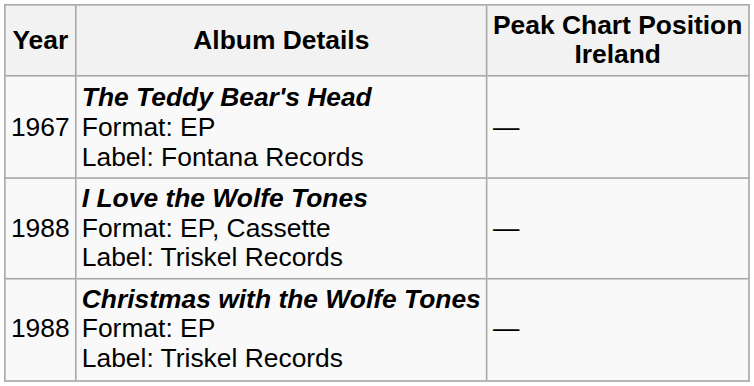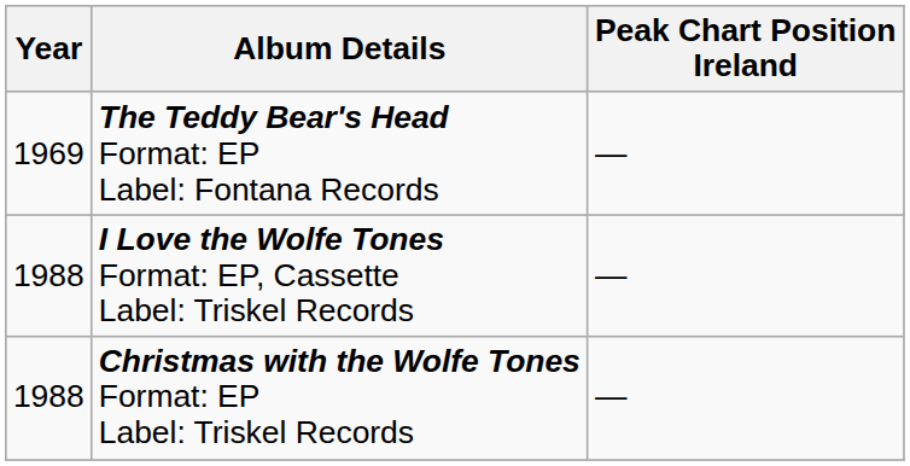The Teddy Bear's Head Format: EP Label: Fontana Records | Year: 1967 -> 1969
